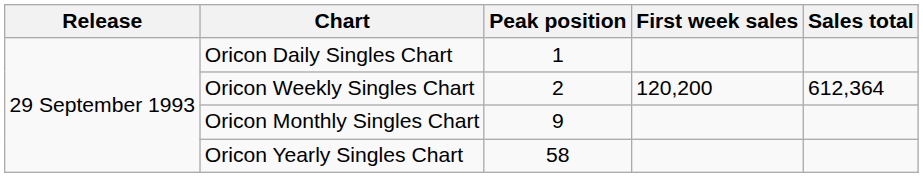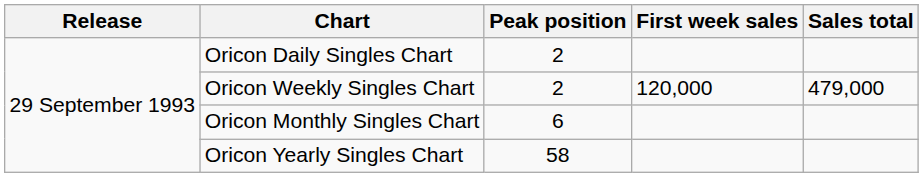Oricon Daily Singles Chart | Peak position: 1 -> 2
Oricon Weekly Singles Chart | First week sales: 120,200 -> 120,000
Oricon Weekly Singles Chart | Sales total: 612,364 -> 479,000
Oricon Monthly Singles Chart | Peak position: 9 -> 6
